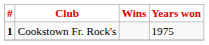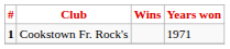Cookstown Fr. Rock's | Years won: 1975 -> 1971
